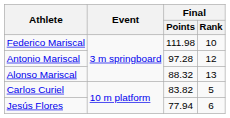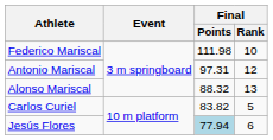Antonio Mariscal | Final / Points: 97.28 -> 97.31
Jesús Flores | Final / Points: no background -> lightblue background
